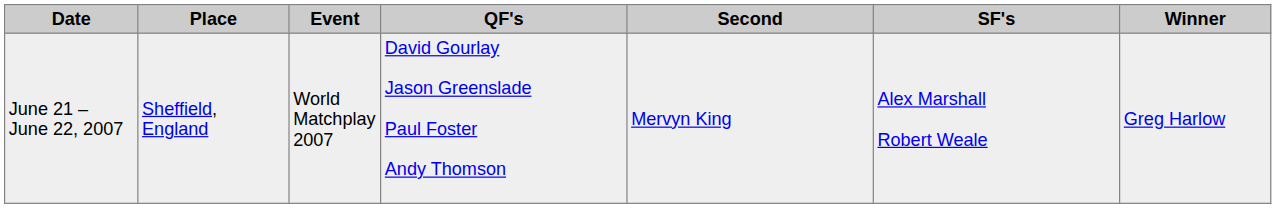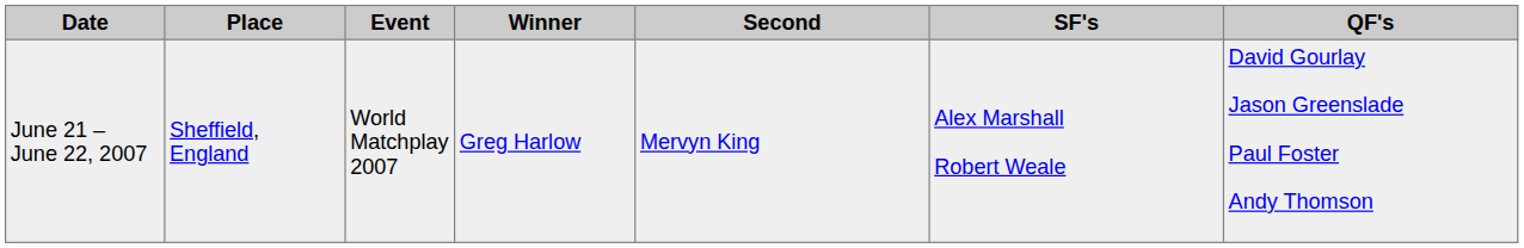columns swapped: Winner <-> QF's
